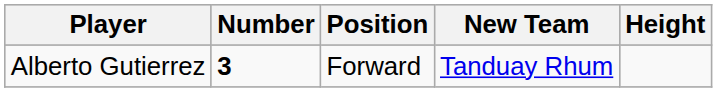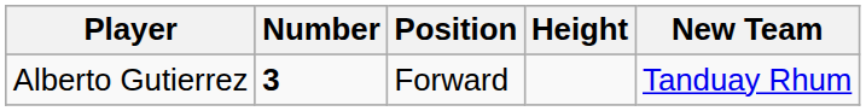columns swapped: Height <-> New Team
